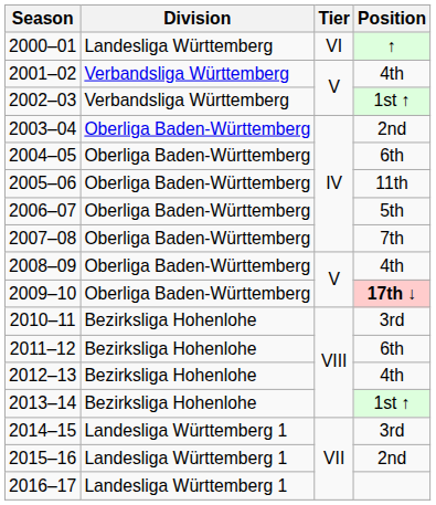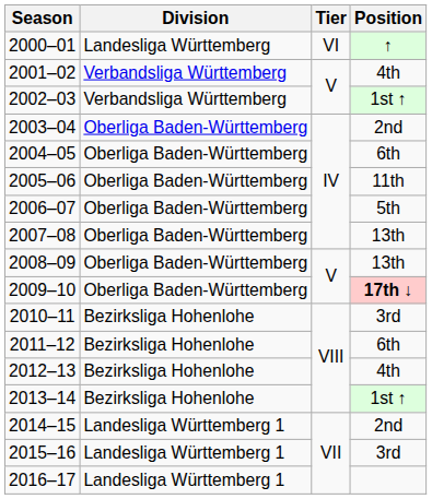2007–08 | Position: 7th -> 13th
2008–09 | Position: 4th -> 13th
2014–15 | Position: 3rd -> 2nd
2015–16 | Position: 2nd -> 3rd
